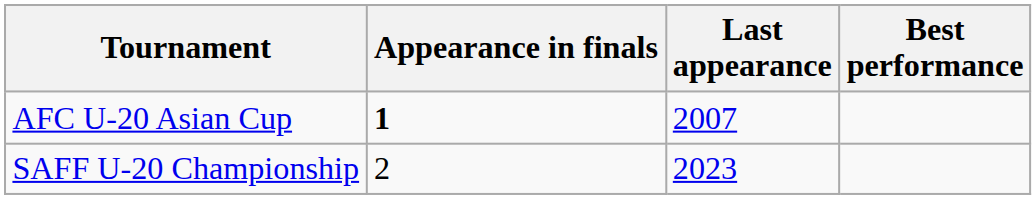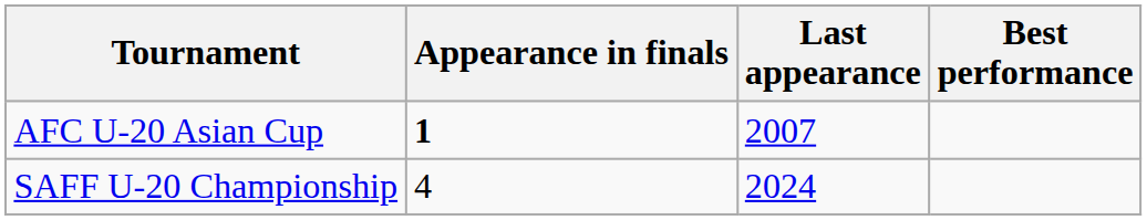SAFF U-20 Championship | Appearance in finals: 2 -> 4
SAFF U-20 Championship | Last appearance: 2023 -> 2024
